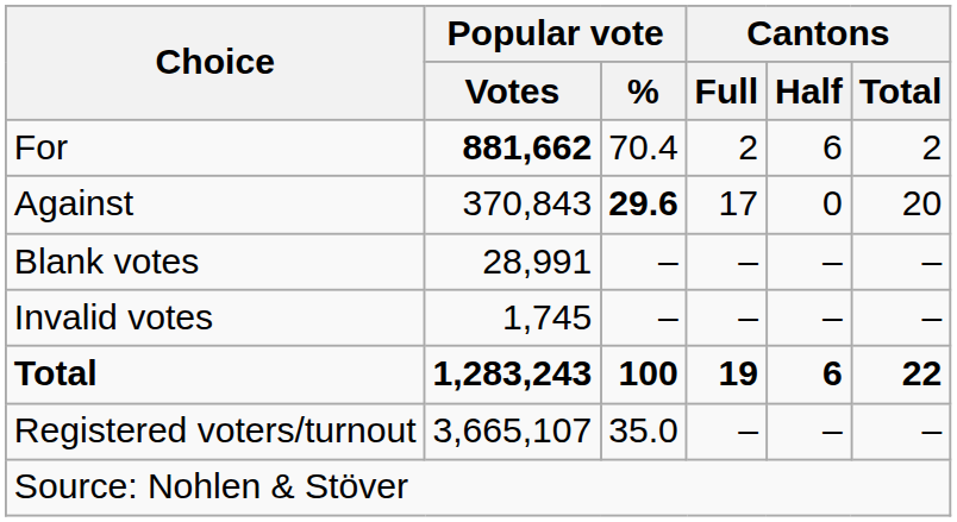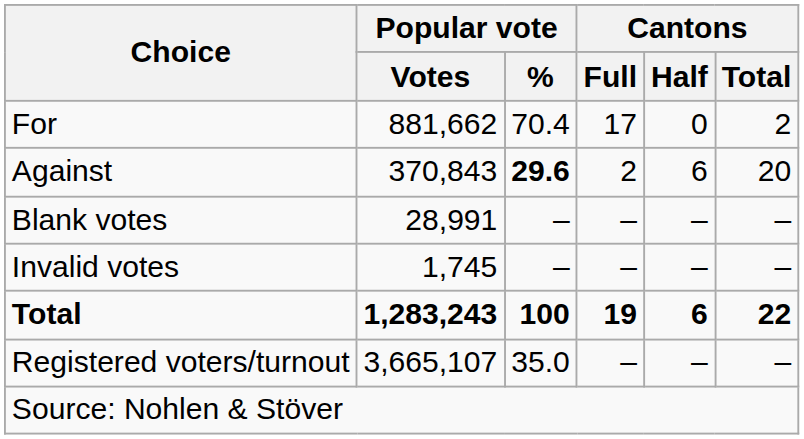For | Popular vote / Votes: bold -> normal
For | Cantons / Full: 2 -> 17
For | Cantons / Half: 6 -> 0
Against | Cantons / Full: 17 -> 2
Against | Cantons / Half: 0 -> 6
